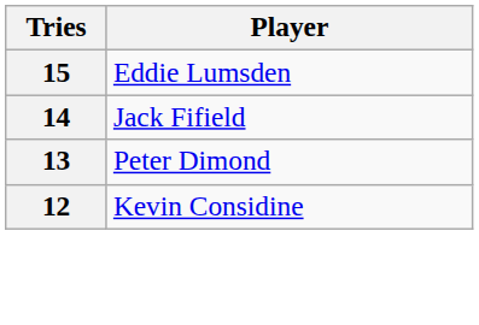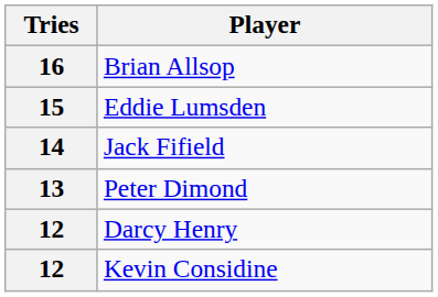+ row: 16 | Brian Allsop
+ row: 12 | Darcy Henry
